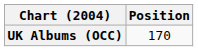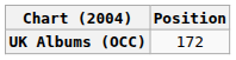UK Albums (OCC) | Position: 170 -> 172
